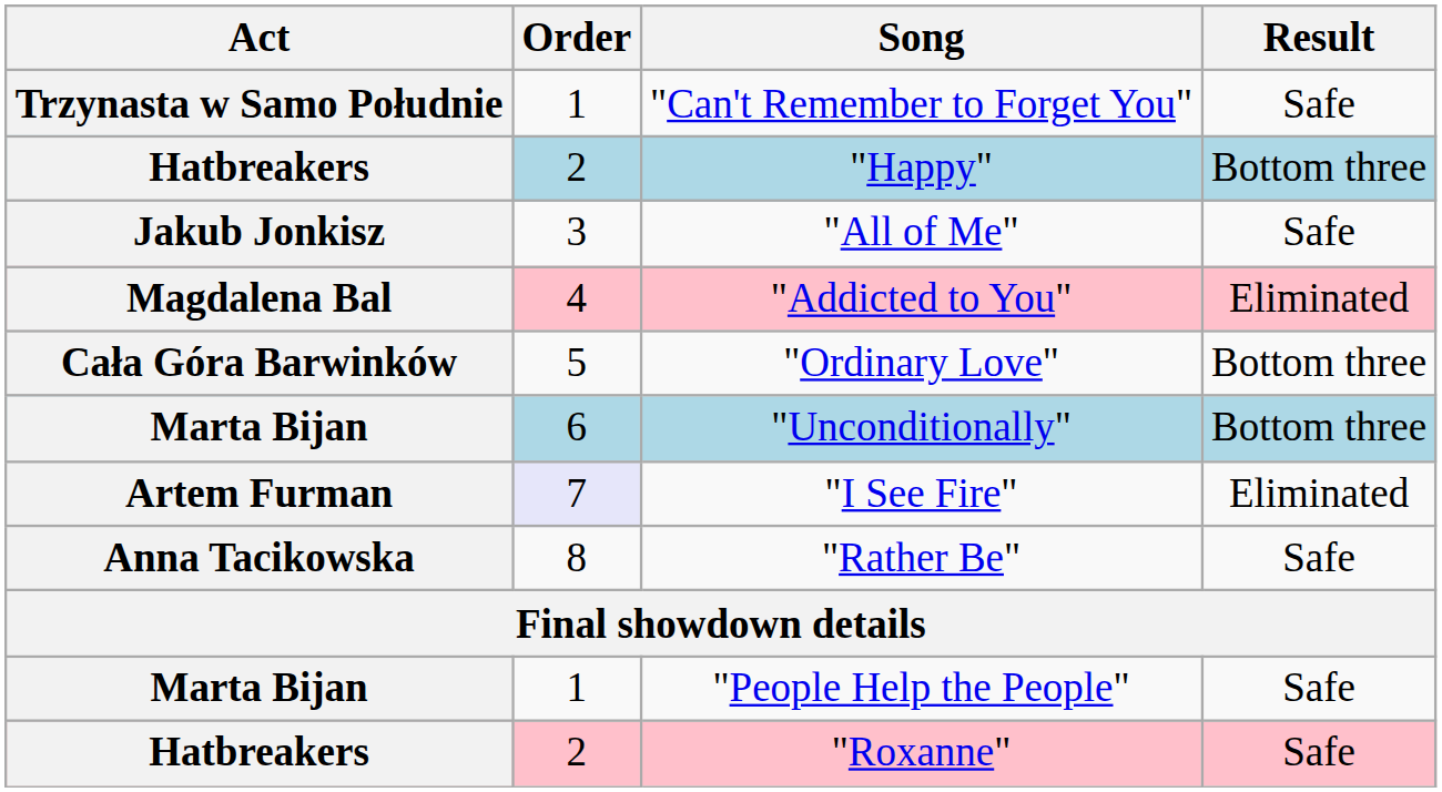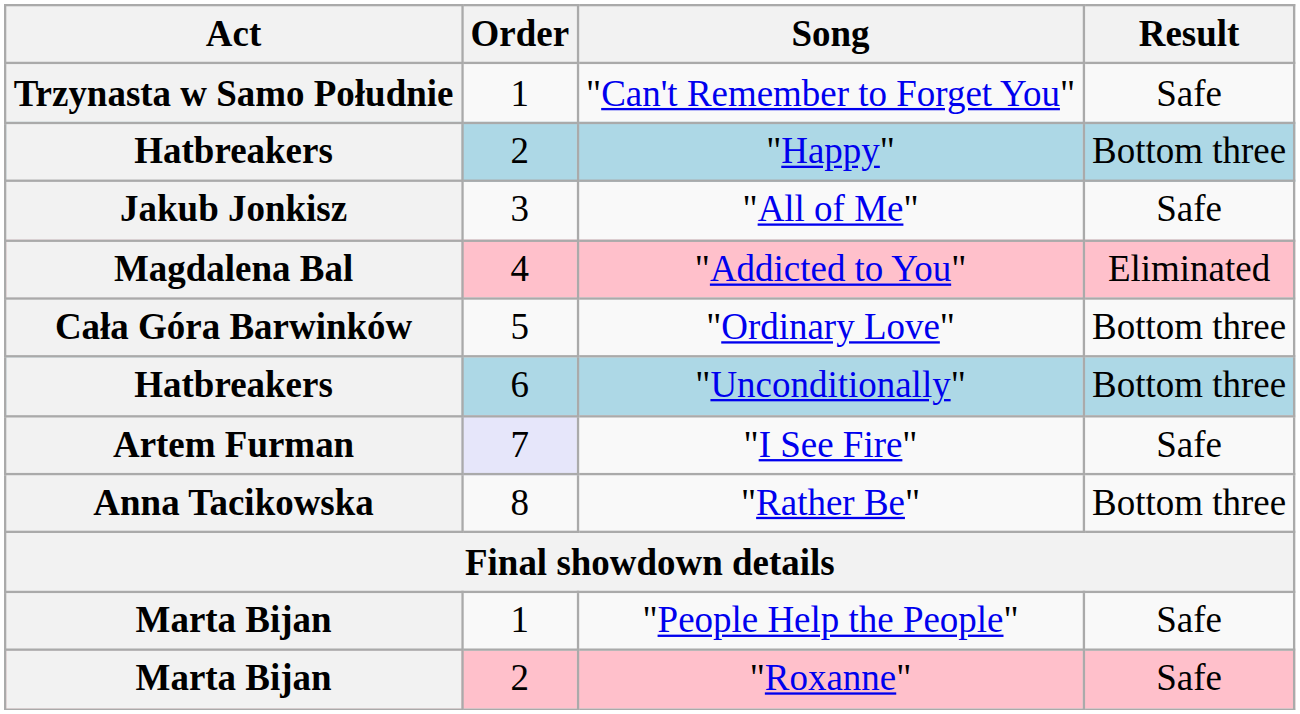"Unconditionally" | Act: Marta Bijan -> Hatbreakers
"I See Fire" | Result: Eliminated -> Safe
"Rather Be" | Result: Safe -> Bottom three
"Roxanne" | Act: Hatbreakers -> Marta Bijan
